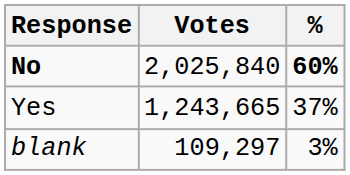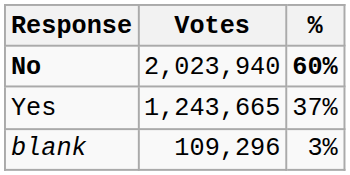No | Votes: 2,025,840 -> 2,023,940
blank | Votes: 109,297 -> 109,296
